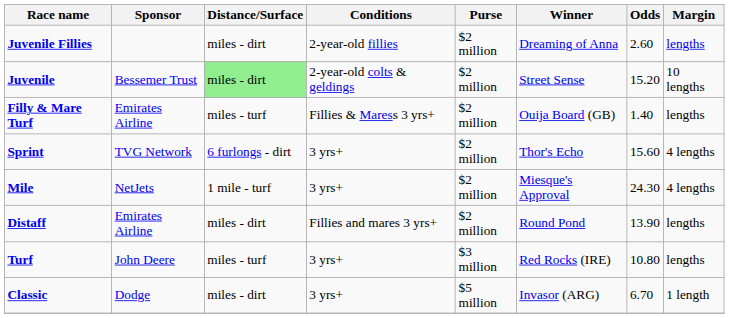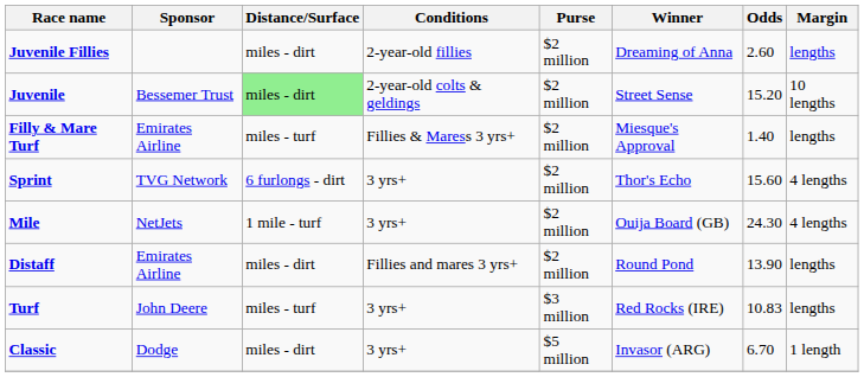Filly & Mare Turf | Winner: Ouija Board (GB) -> Miesque's Approval
Mile | Winner: Miesque's Approval -> Ouija Board (GB)
Turf | Odds: 10.80 -> 10.83
